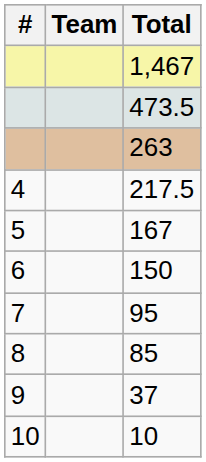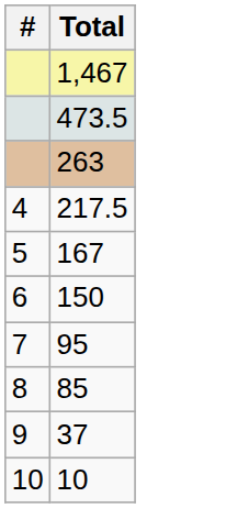- column: Team
